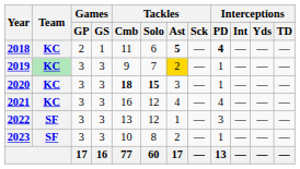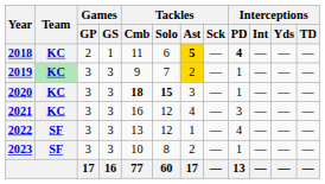2018 | Tackles / Ast: no background -> gold background
2021 | Interceptions / PD: 4 -> 3
2022 | Interceptions / PD: 3 -> 4
